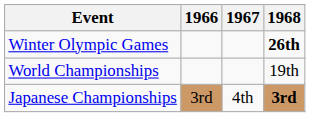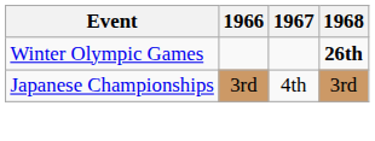- row: World Championships | 19th
Japanese Championships | 1968: bold -> normal
